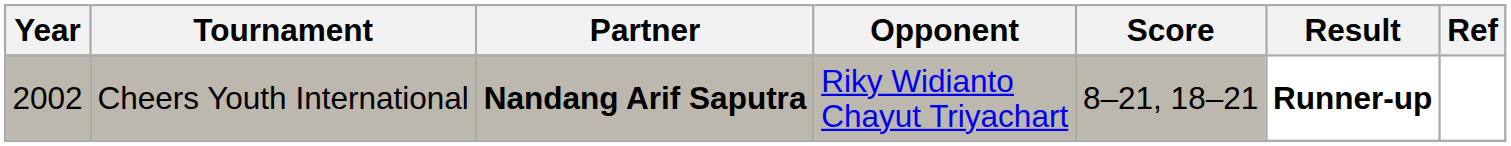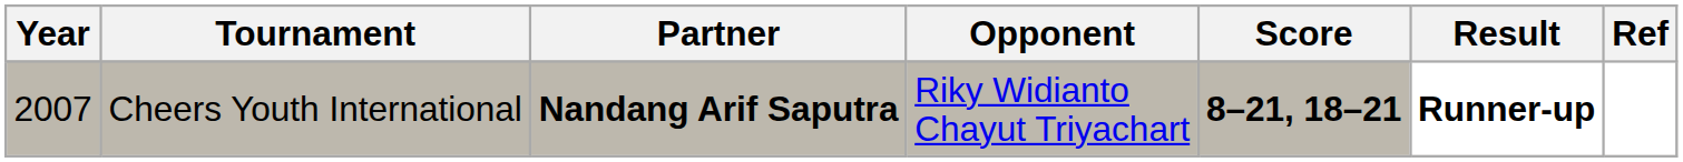Cheers Youth International | Year: 2002 -> 2007
Cheers Youth International | Score: normal -> bold
